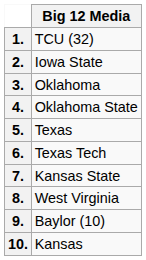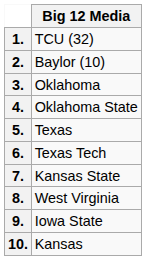2. | Big 12 Media: Iowa State -> Baylor (10)
9. | Big 12 Media: Baylor (10) -> Iowa State
